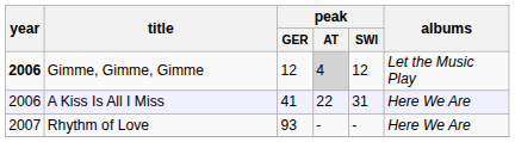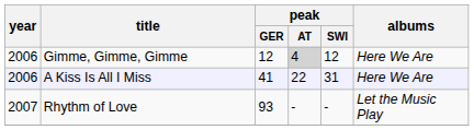Gimme, Gimme, Gimme | year: bold -> normal
Gimme, Gimme, Gimme | albums: Let the Music Play -> Here We Are
Rhythm of Love | albums: Here We Are -> Let the Music Play
